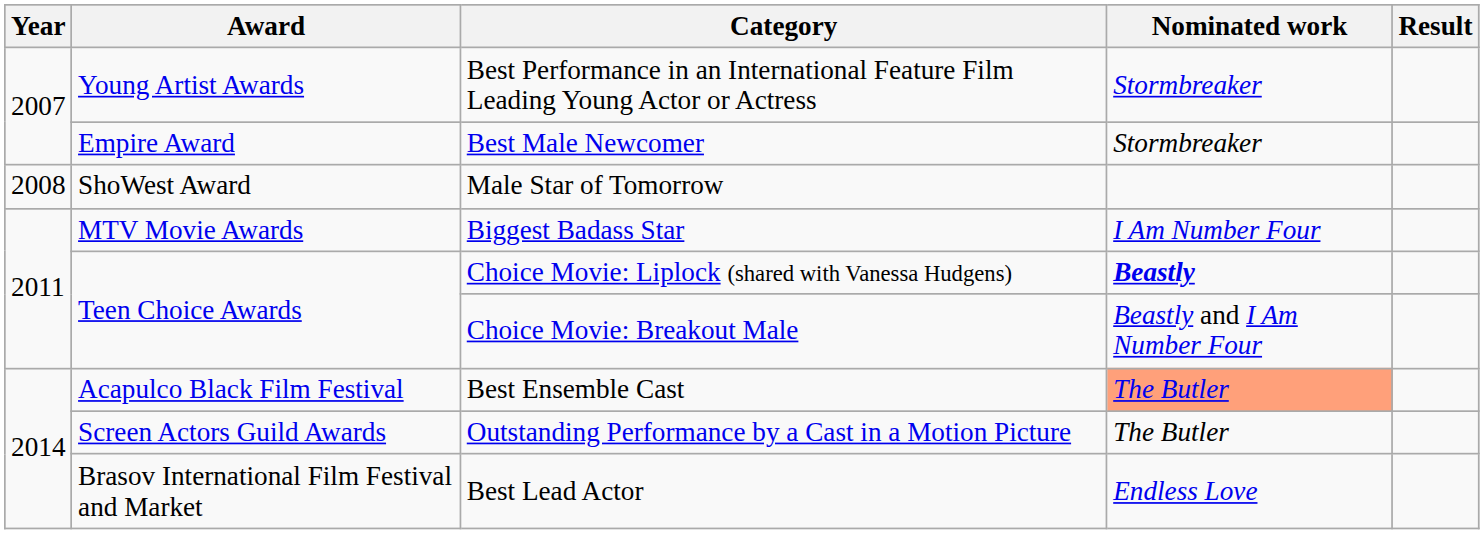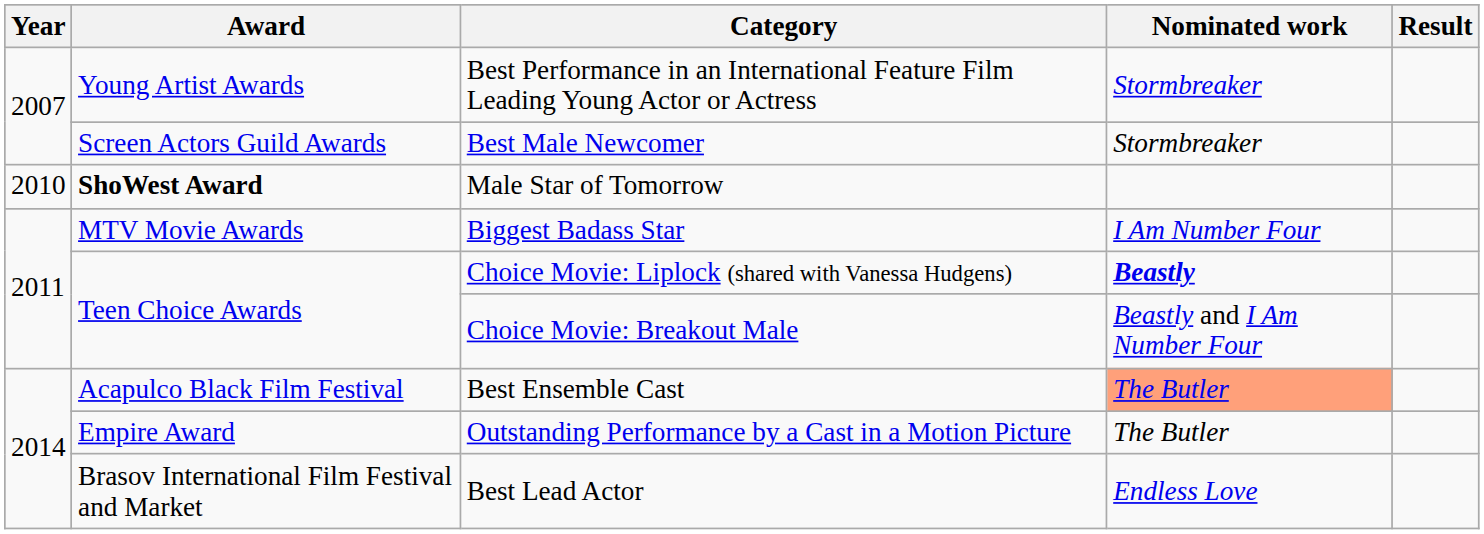Best Male Newcomer | Award: Empire Award -> Screen Actors Guild Awards
Male Star of Tomorrow | Year: 2008 -> 2010
Male Star of Tomorrow | Award: normal -> bold
Outstanding Performance by a Cast in a Motion Picture | Award: Screen Actors Guild Awards -> Empire Award
